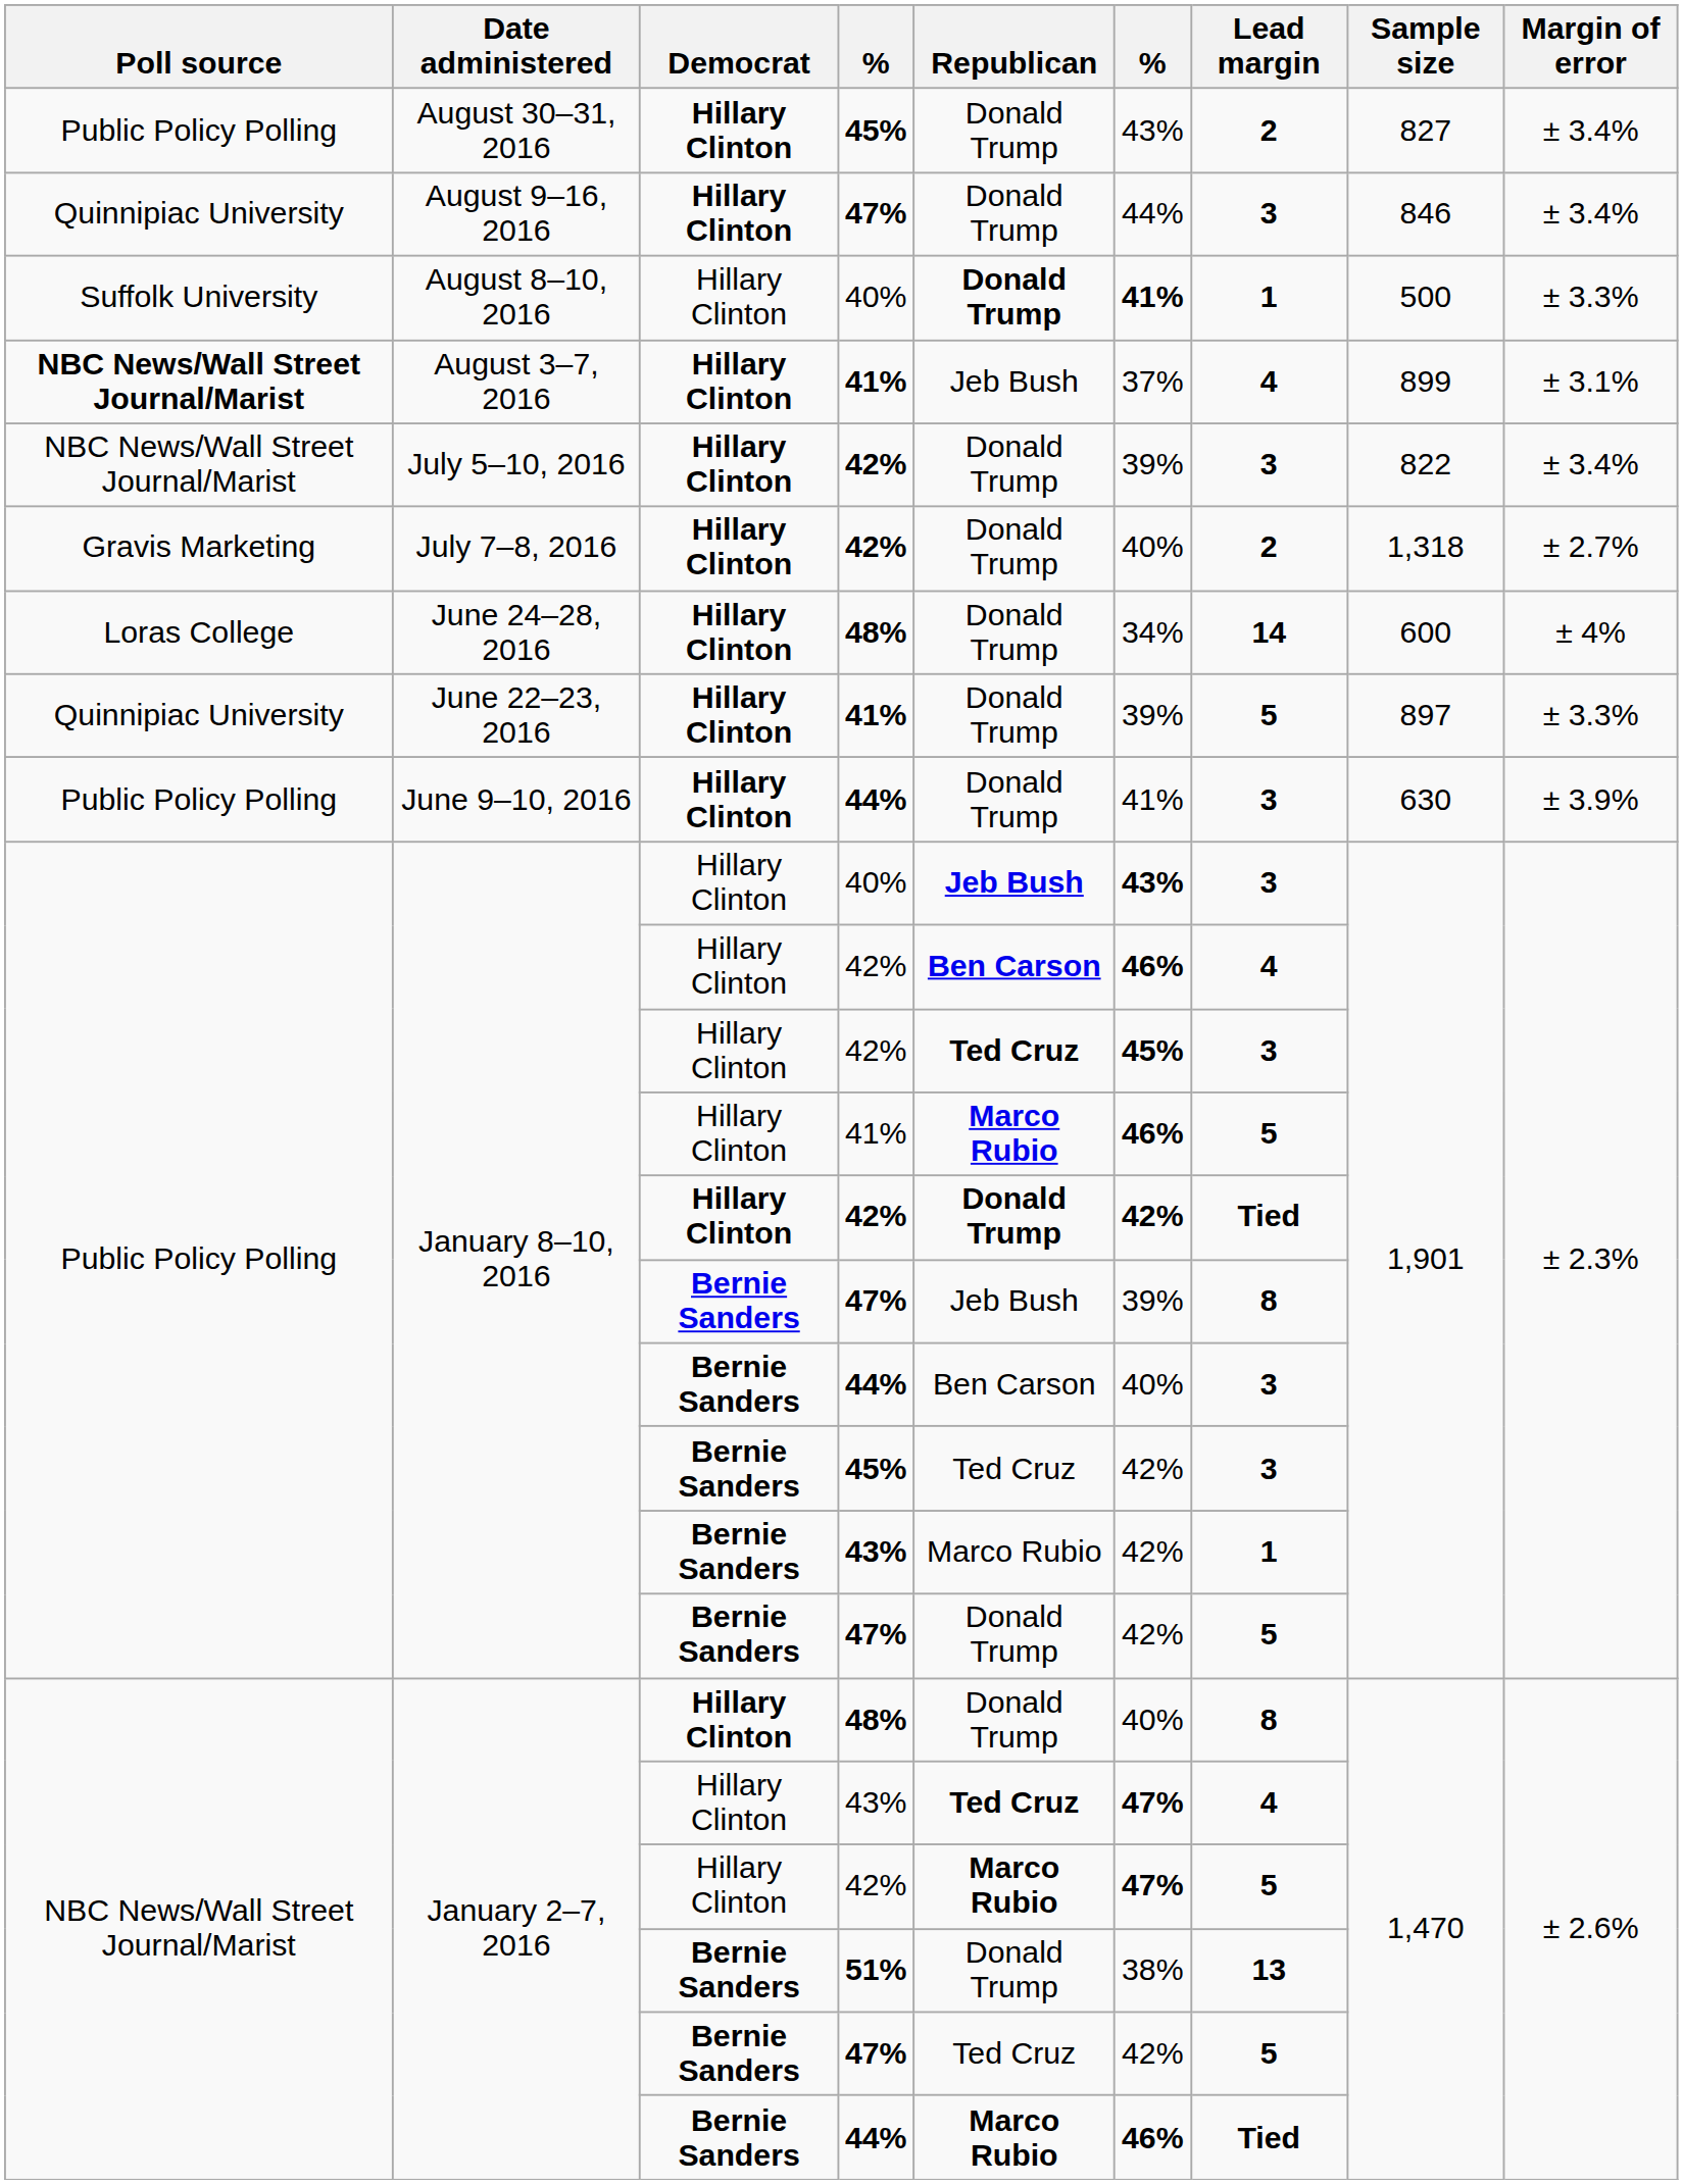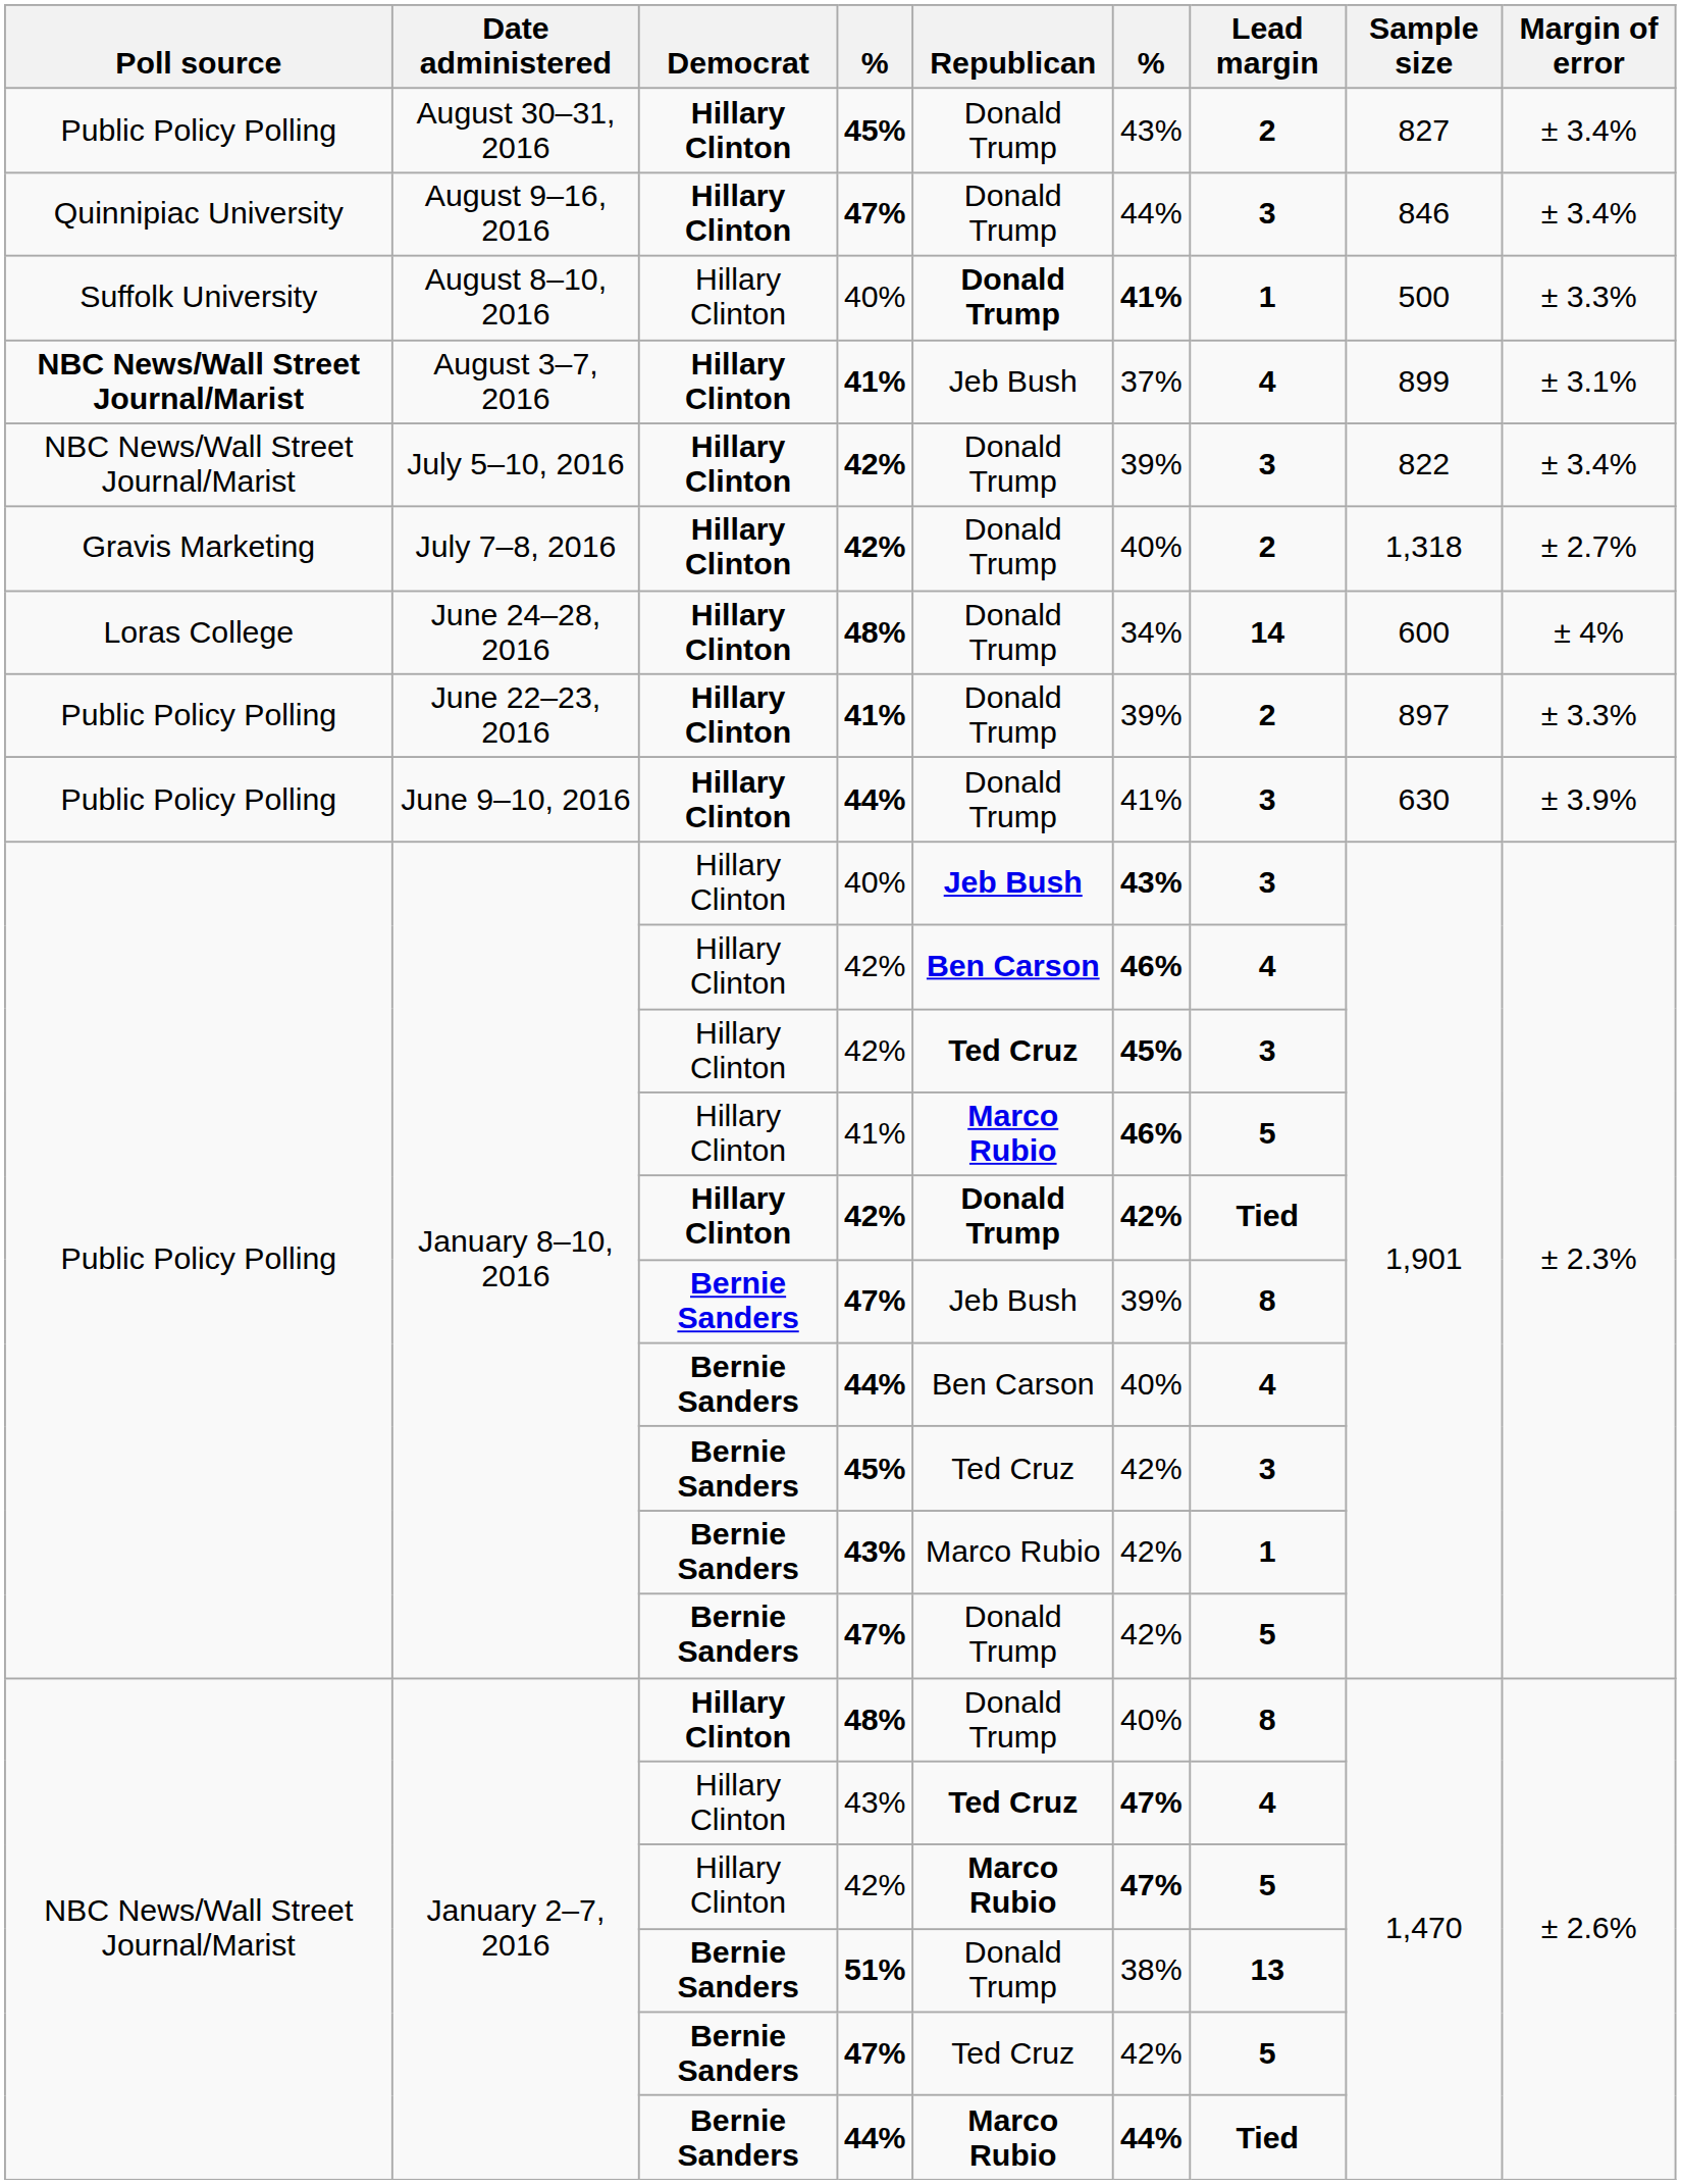June 22–23, 2016 | Poll source: Quinnipiac University -> Public Policy Polling
June 22–23, 2016 | Lead margin: 5 -> 2
January 8–10, 2016 / 44% | Lead margin: 3 -> 4
January 2–7, 2016 / 44% | column 6: 46% -> 44%
